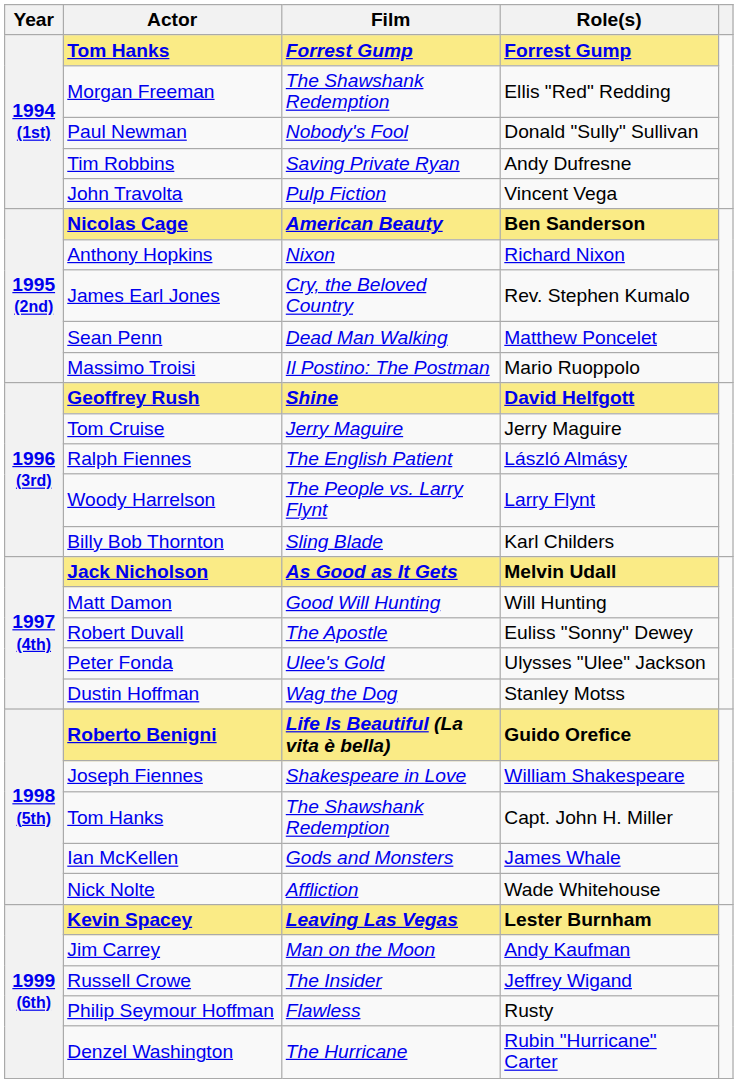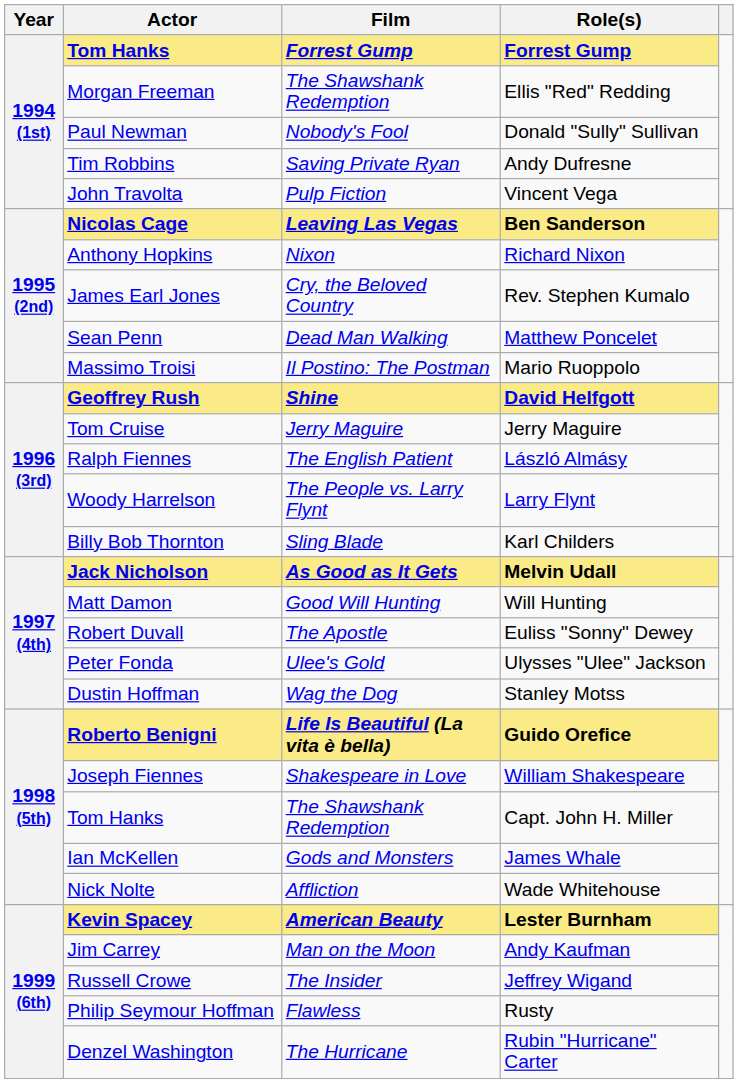Ben Sanderson | Film: American Beauty -> Leaving Las Vegas
Lester Burnham | Film: Leaving Las Vegas -> American Beauty
